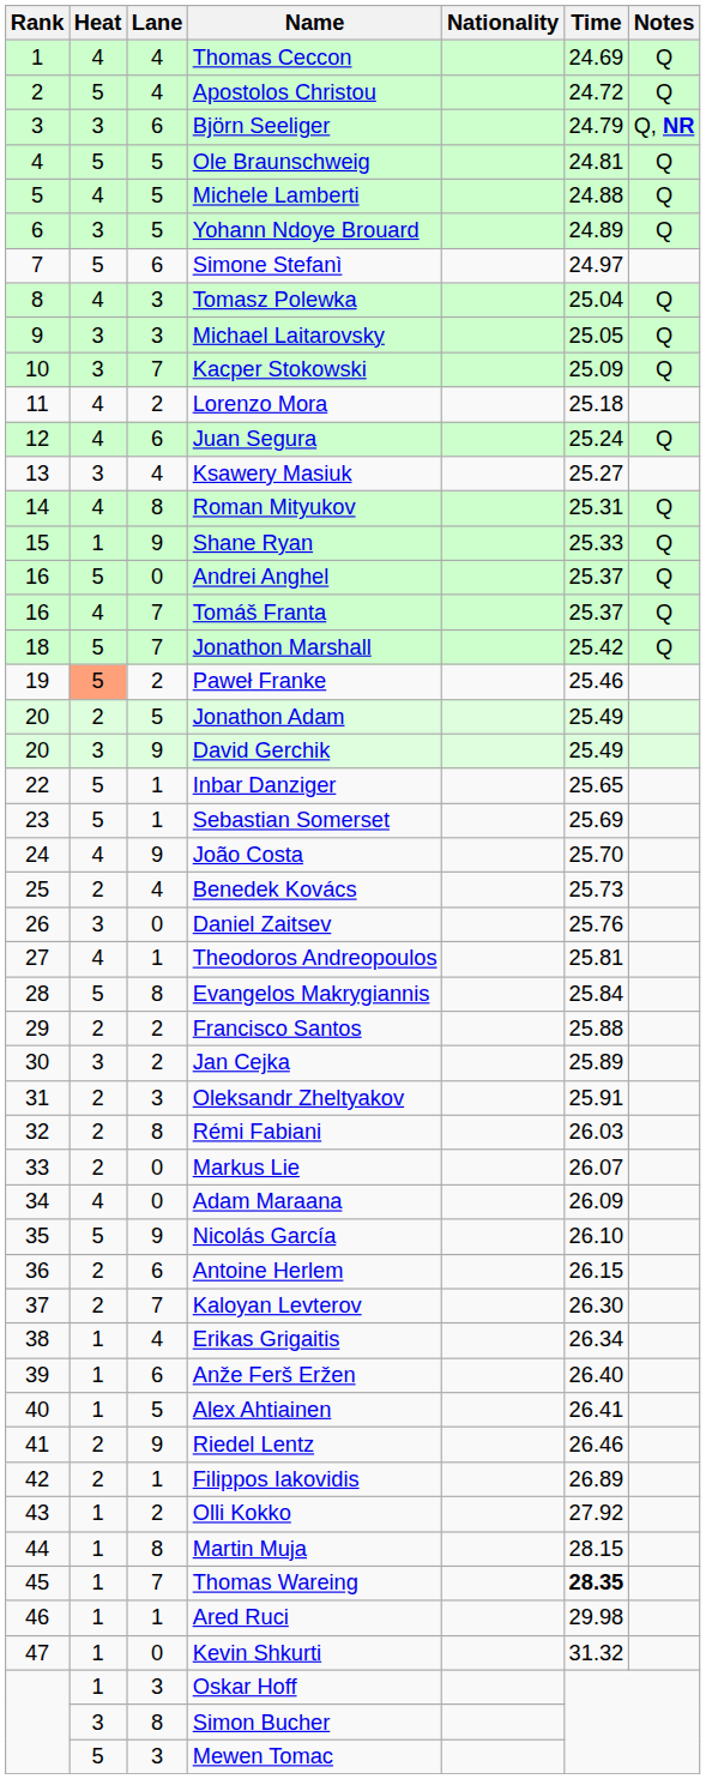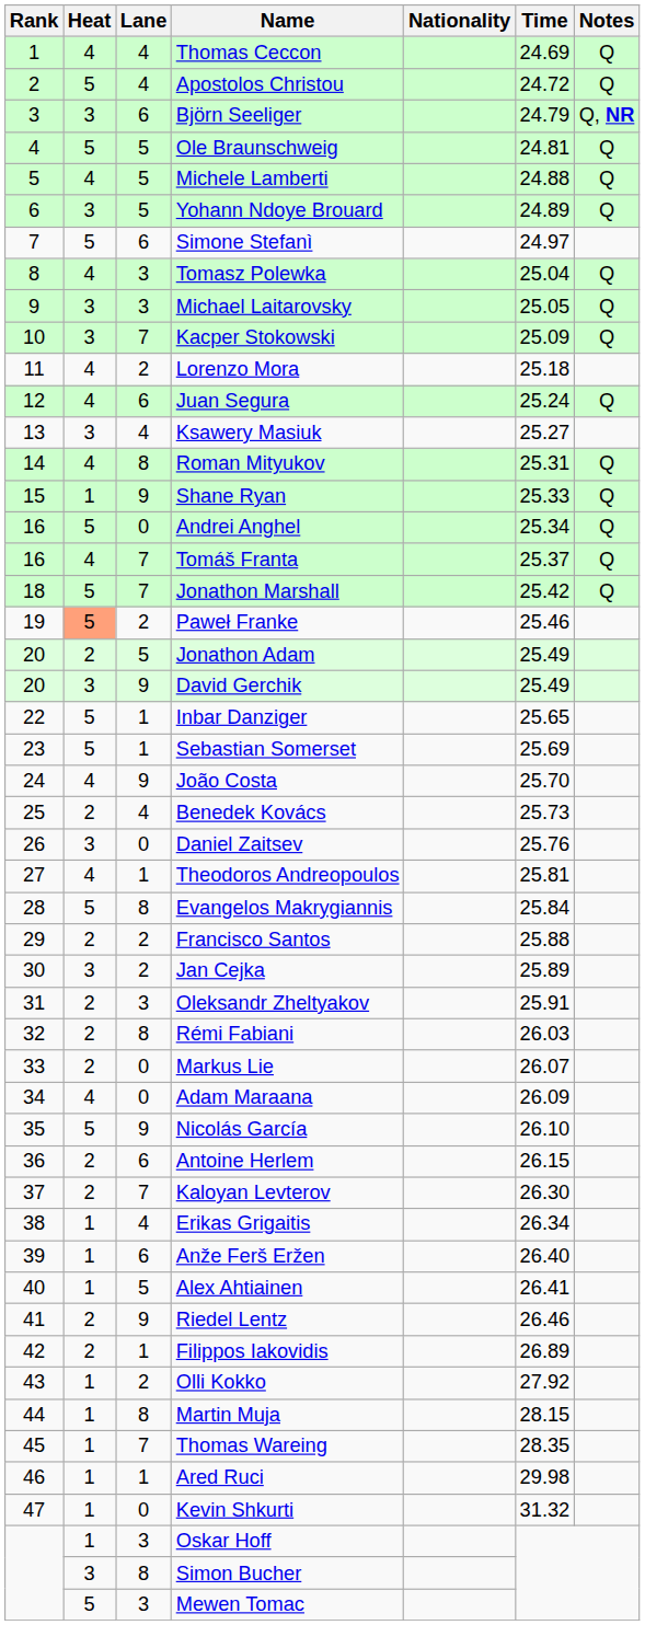Andrei Anghel | Time: 25.37 -> 25.34
Thomas Wareing | Time: bold -> normal
